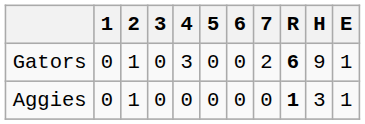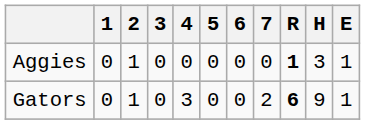rows swapped: Gators <-> Aggies
